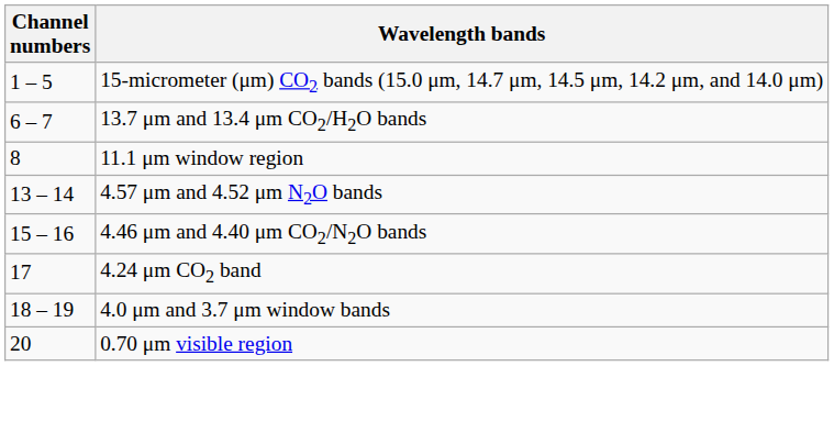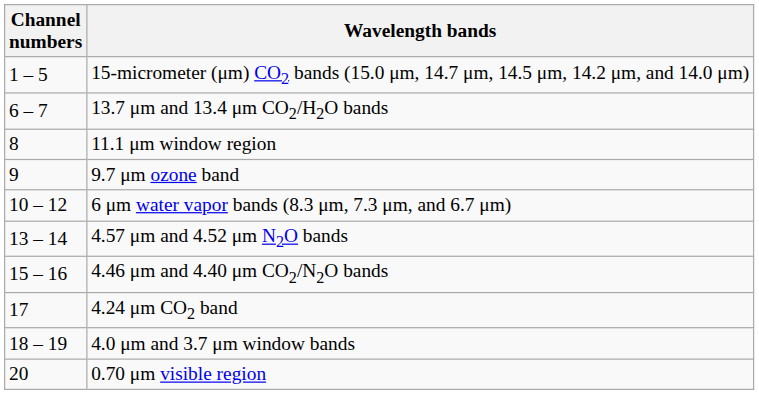+ row: 9 | 9.7 μm ozone band
+ row: 10 – 12 | 6 μm water vapor bands (8.3 μm, 7.3 μm, and 6.7 μm)
